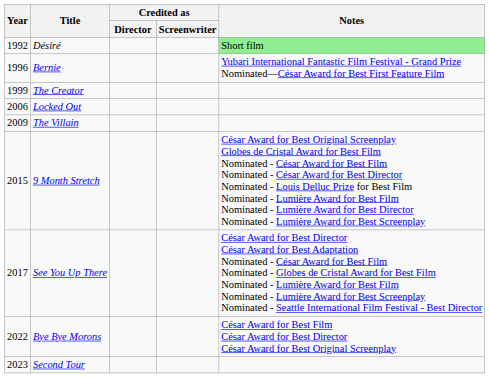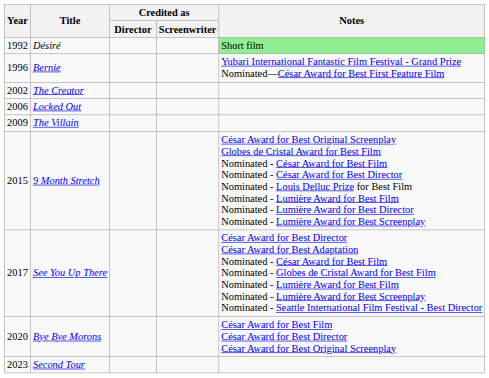The Creator | Year: 1999 -> 2002
Bye Bye Morons | Year: 2022 -> 2020
